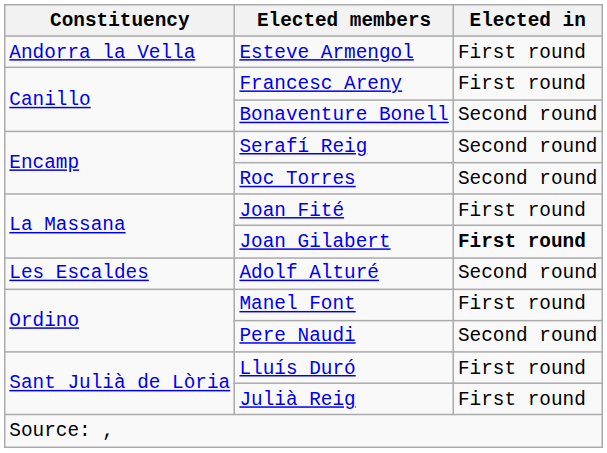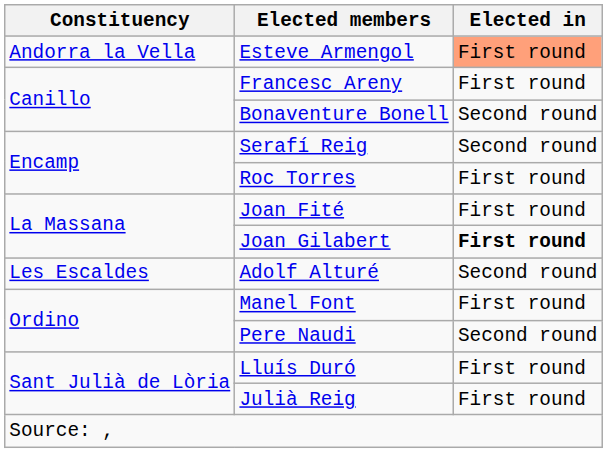Esteve Armengol | Elected in: no background -> lightsalmon background
Roc Torres | Elected in: Second round -> First round
